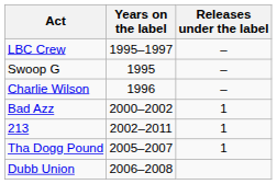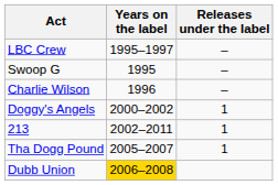+ row: Doggy's Angels | 2000–2002 | 1
- row: Bad Azz | 2000–2002 | 1
Dubb Union | Years on the label: no background -> gold background
